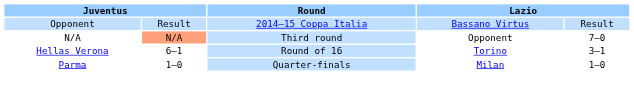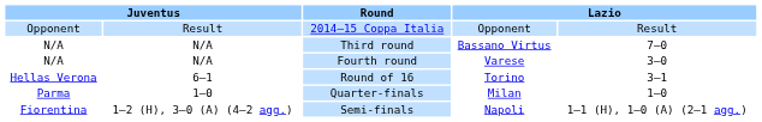2014–15 Coppa Italia | column 4: Bassano Virtus -> Opponent
Third round | column 2: lightsalmon background -> no background
Third round | column 4: Opponent -> Bassano Virtus
+ row: N/A | N/A | Fourth round | Varese | 3–0
+ row: Fiorentina | 1–2 (H), 3–0 (A) (4–2 agg.) | Semi-finals | Napoli | 1–1 (H), 1–0 (A) (2–1 agg.)
